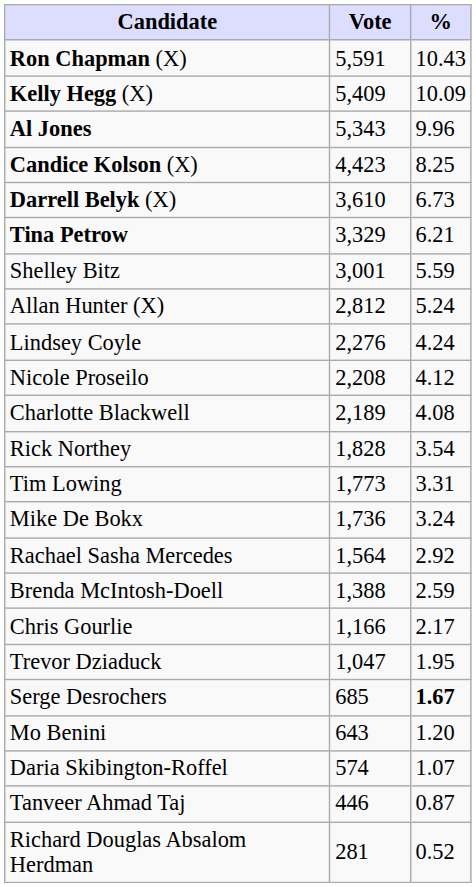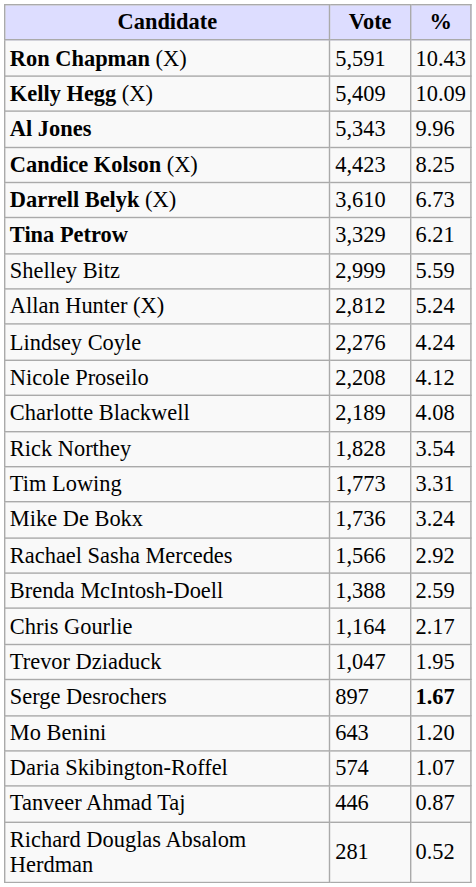Shelley Bitz | Vote: 3,001 -> 2,999
Rachael Sasha Mercedes | Vote: 1,564 -> 1,566
Chris Gourlie | Vote: 1,166 -> 1,164
Serge Desrochers | Vote: 685 -> 897
